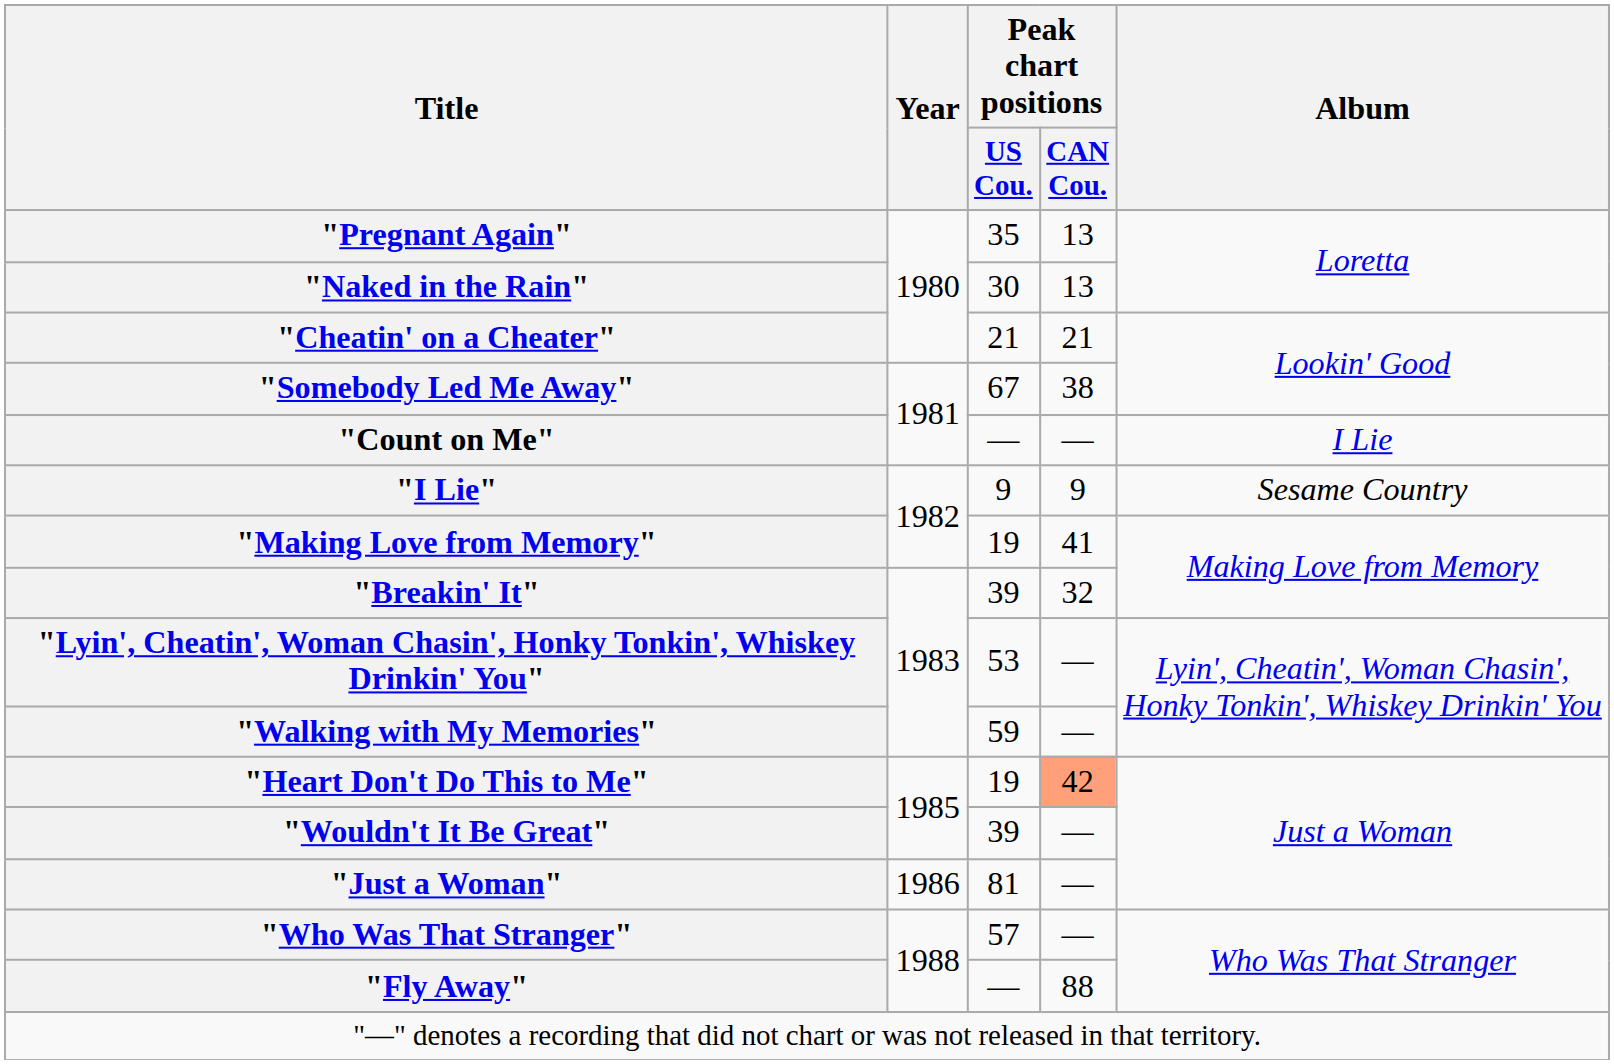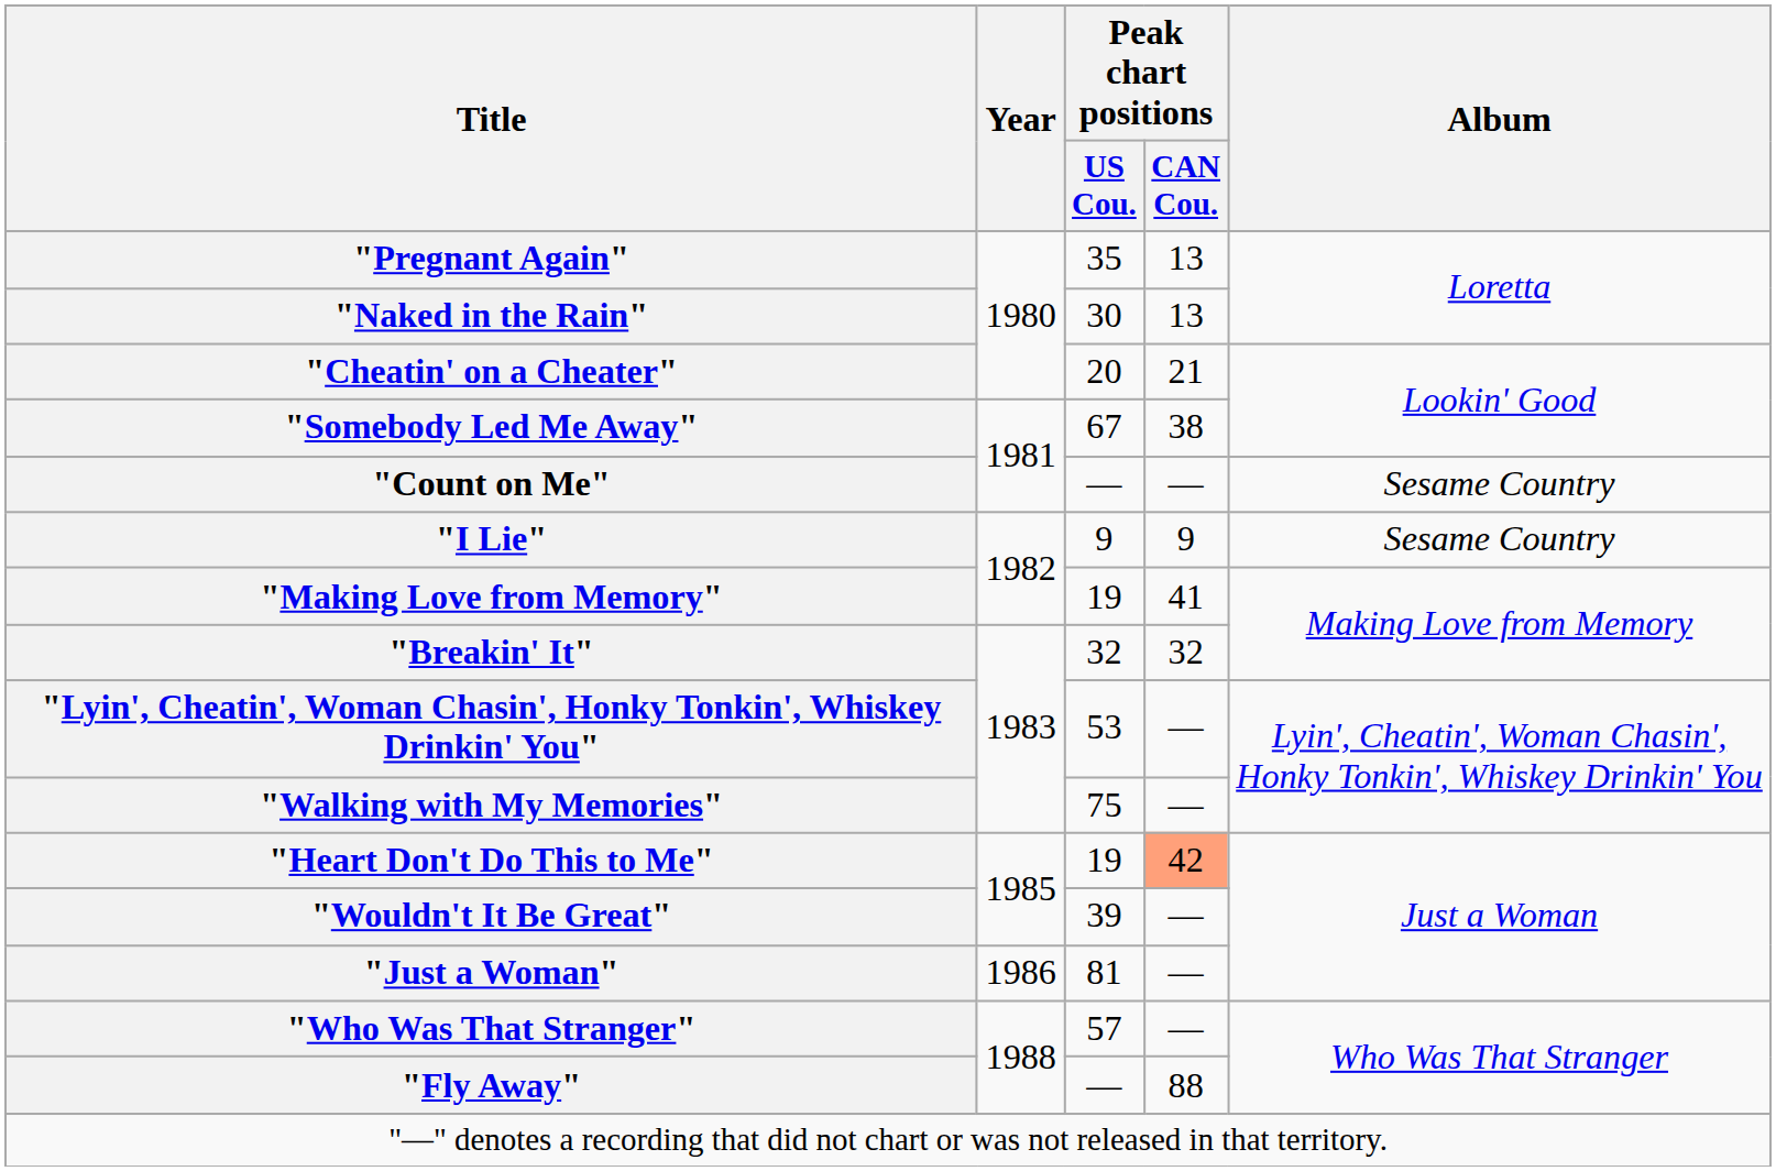"Cheatin' on a Cheater" | Peak chart positions / US Cou.: 21 -> 20
"Count on Me" | Album: I Lie -> Sesame Country
"Breakin' It" | Peak chart positions / US Cou.: 39 -> 32
"Walking with My Memories" | Peak chart positions / US Cou.: 59 -> 75
